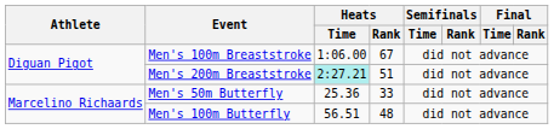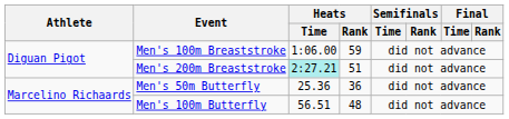Men's 100m Breaststroke | Heats / Rank: 67 -> 59
Men's 50m Butterfly | Heats / Rank: 33 -> 36
